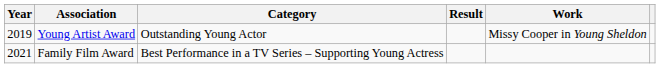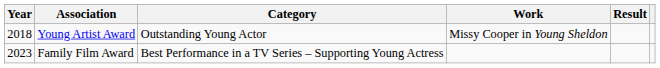columns swapped: Work <-> Result
Young Artist Award | Year: 2019 -> 2018
Family Film Award | Year: 2021 -> 2023
